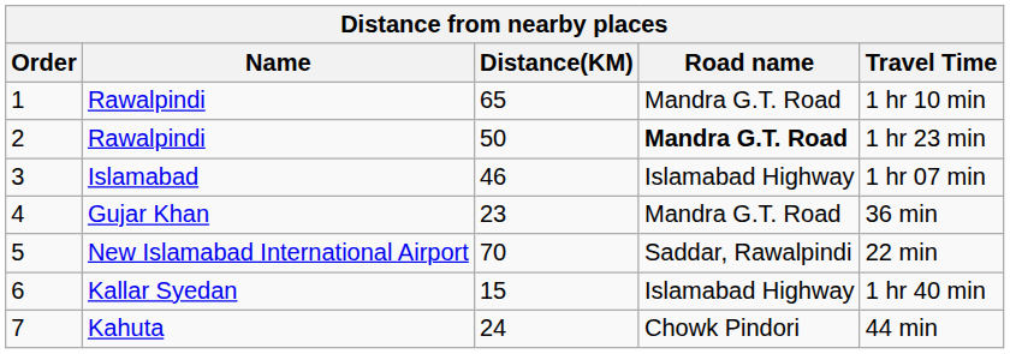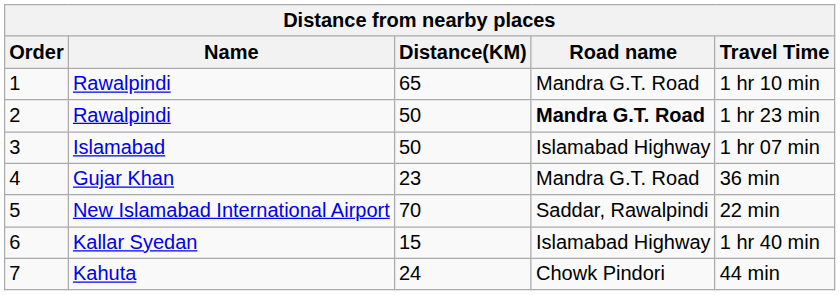3 | Distance(KM): 46 -> 50
